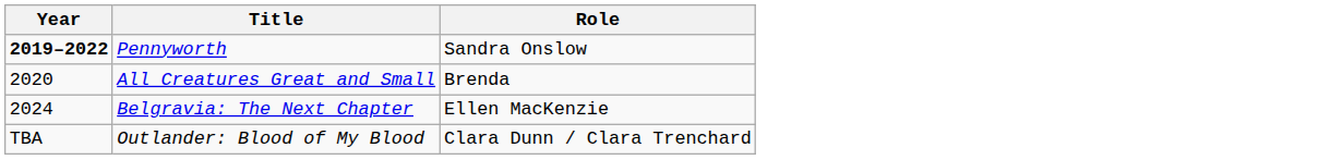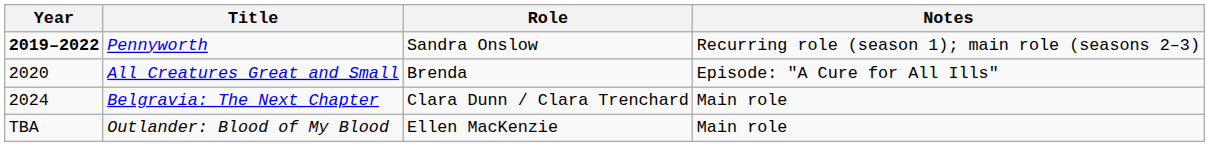+ column: Notes | Recurring role (season 1); main role (seasons 2–3) | Episode: "A Cure for All Ills" | Main role | Main role
Belgravia: The Next Chapter | Role: Ellen MacKenzie -> Clara Dunn / Clara Trenchard
Outlander: Blood of My Blood | Role: Clara Dunn / Clara Trenchard -> Ellen MacKenzie
